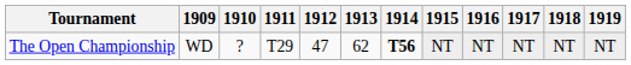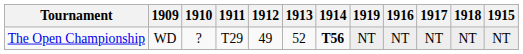columns swapped: 1915 <-> 1919
The Open Championship | 1912: 47 -> 49
The Open Championship | 1913: 62 -> 52
